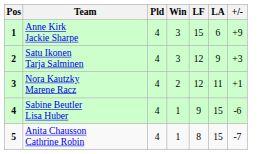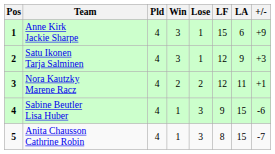+ column: Lose | 1 | 1 | 2 | 3 | 3
